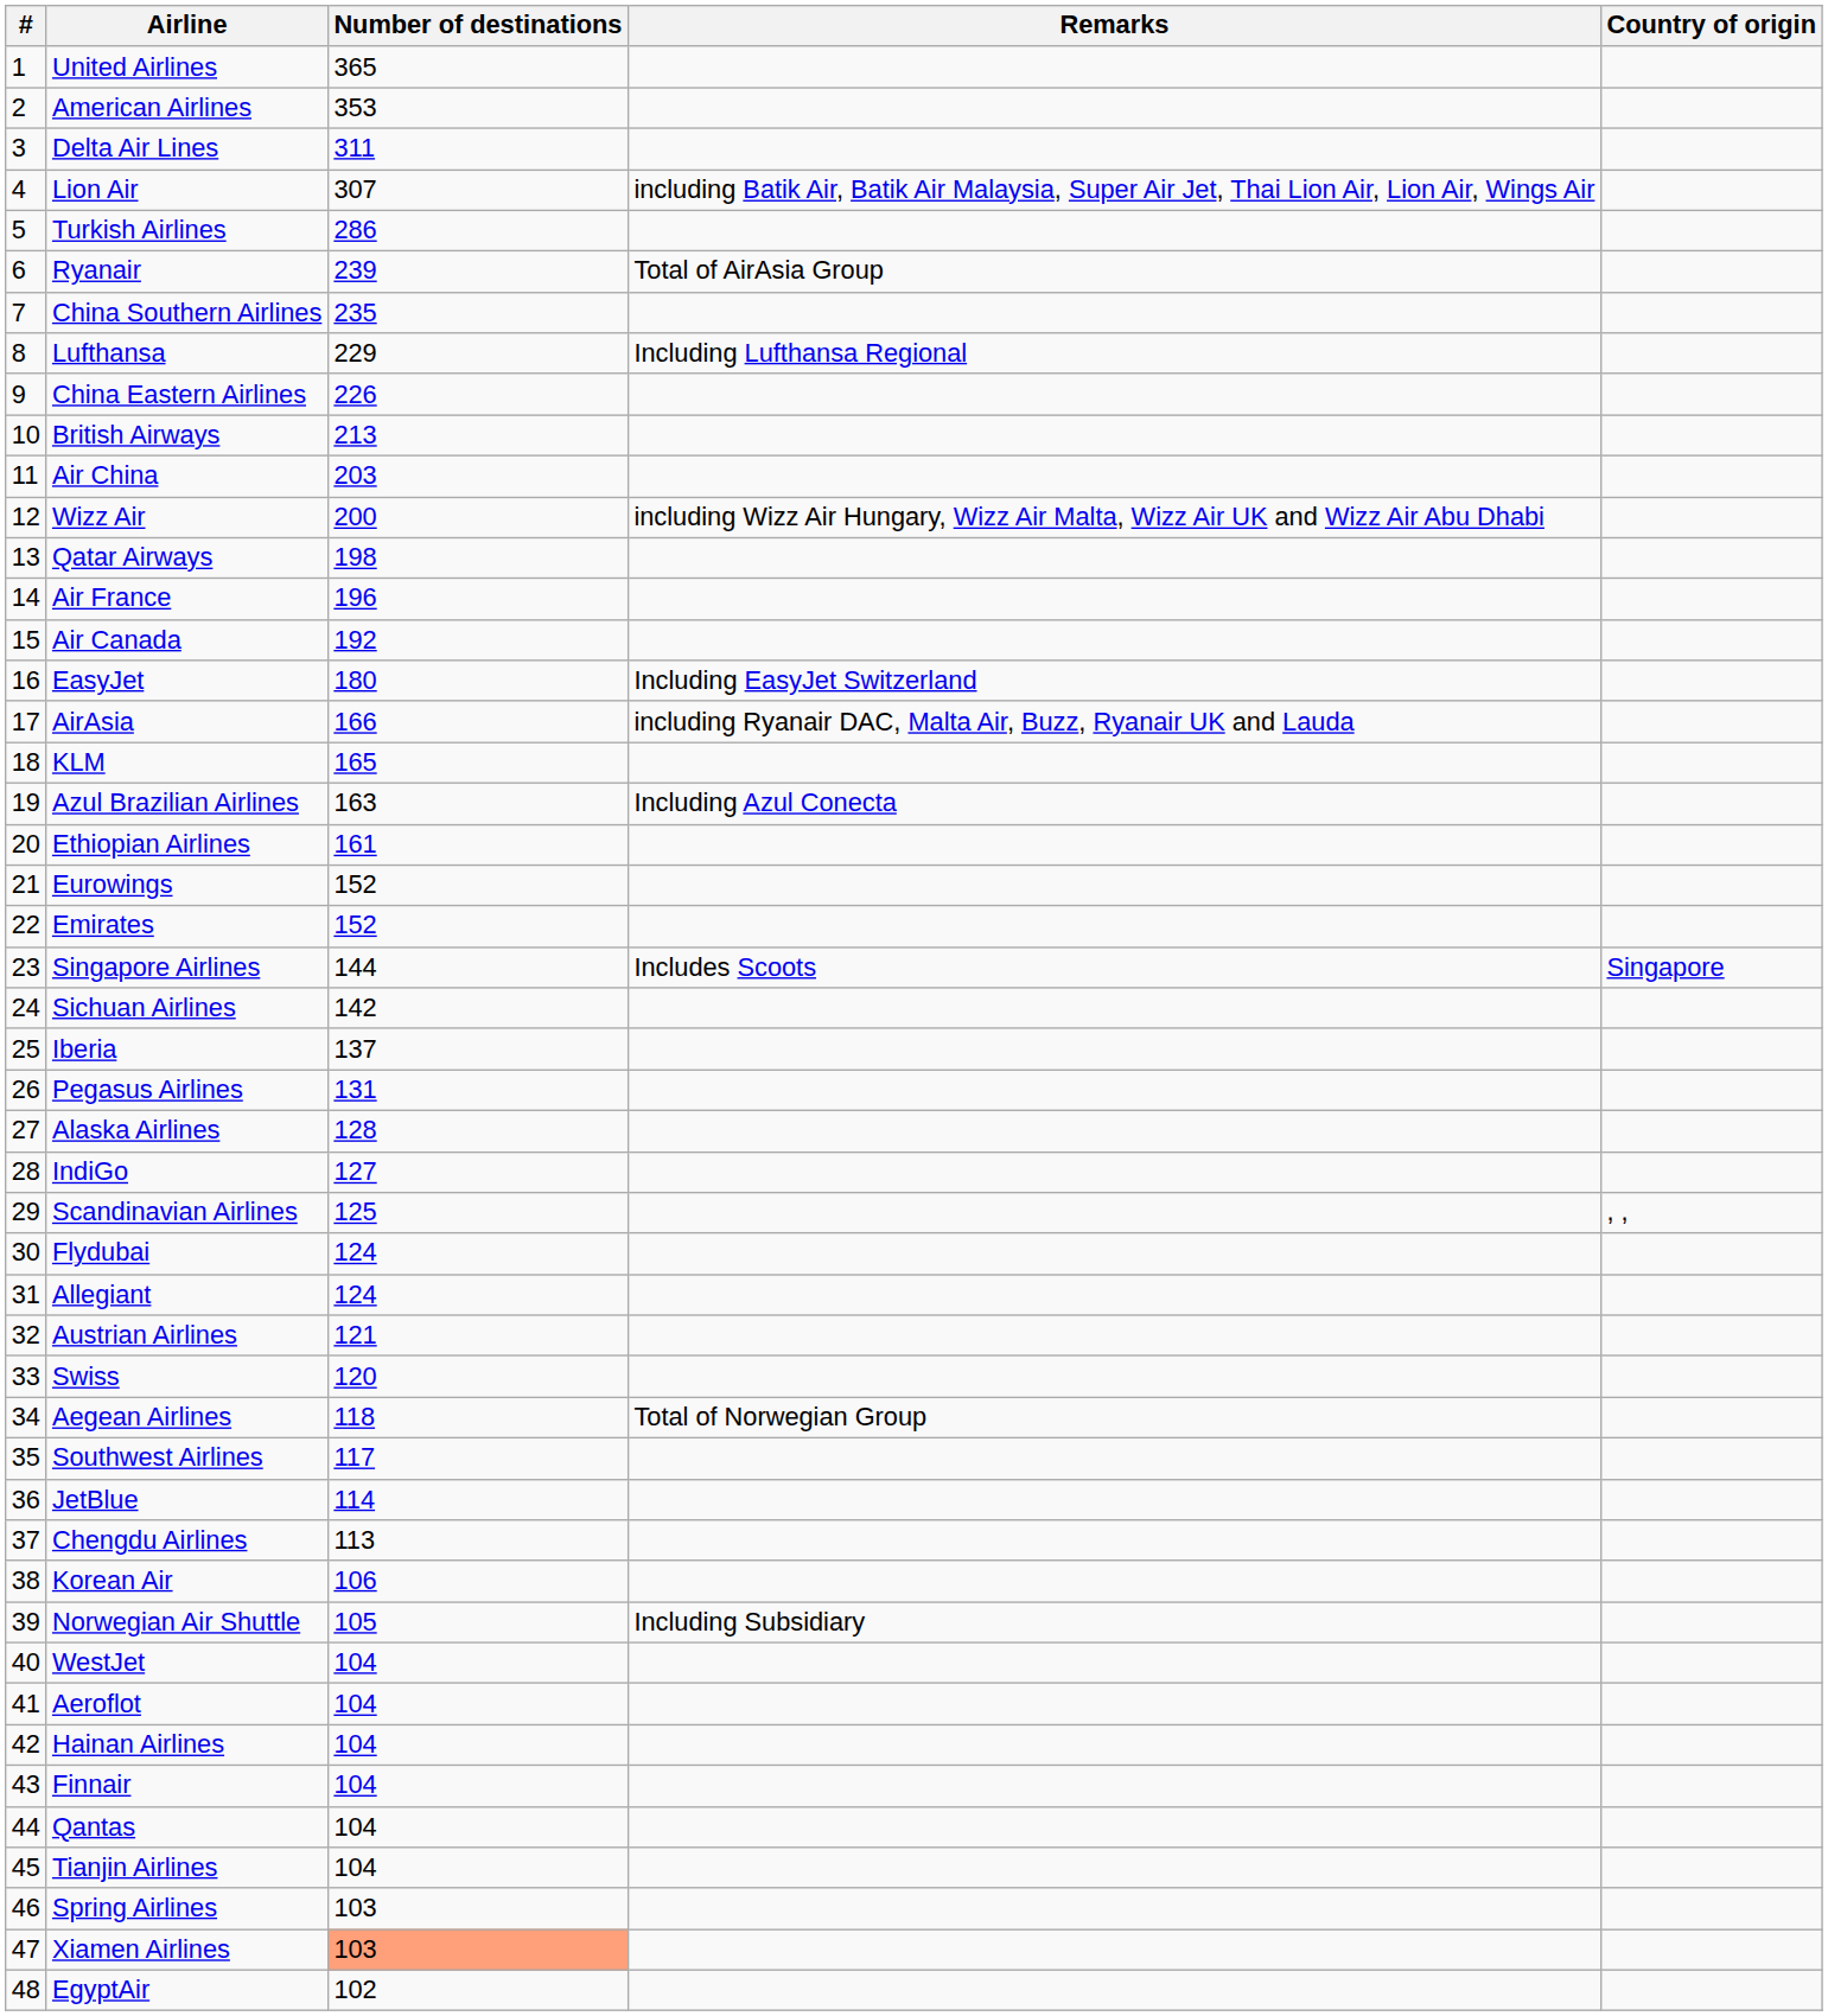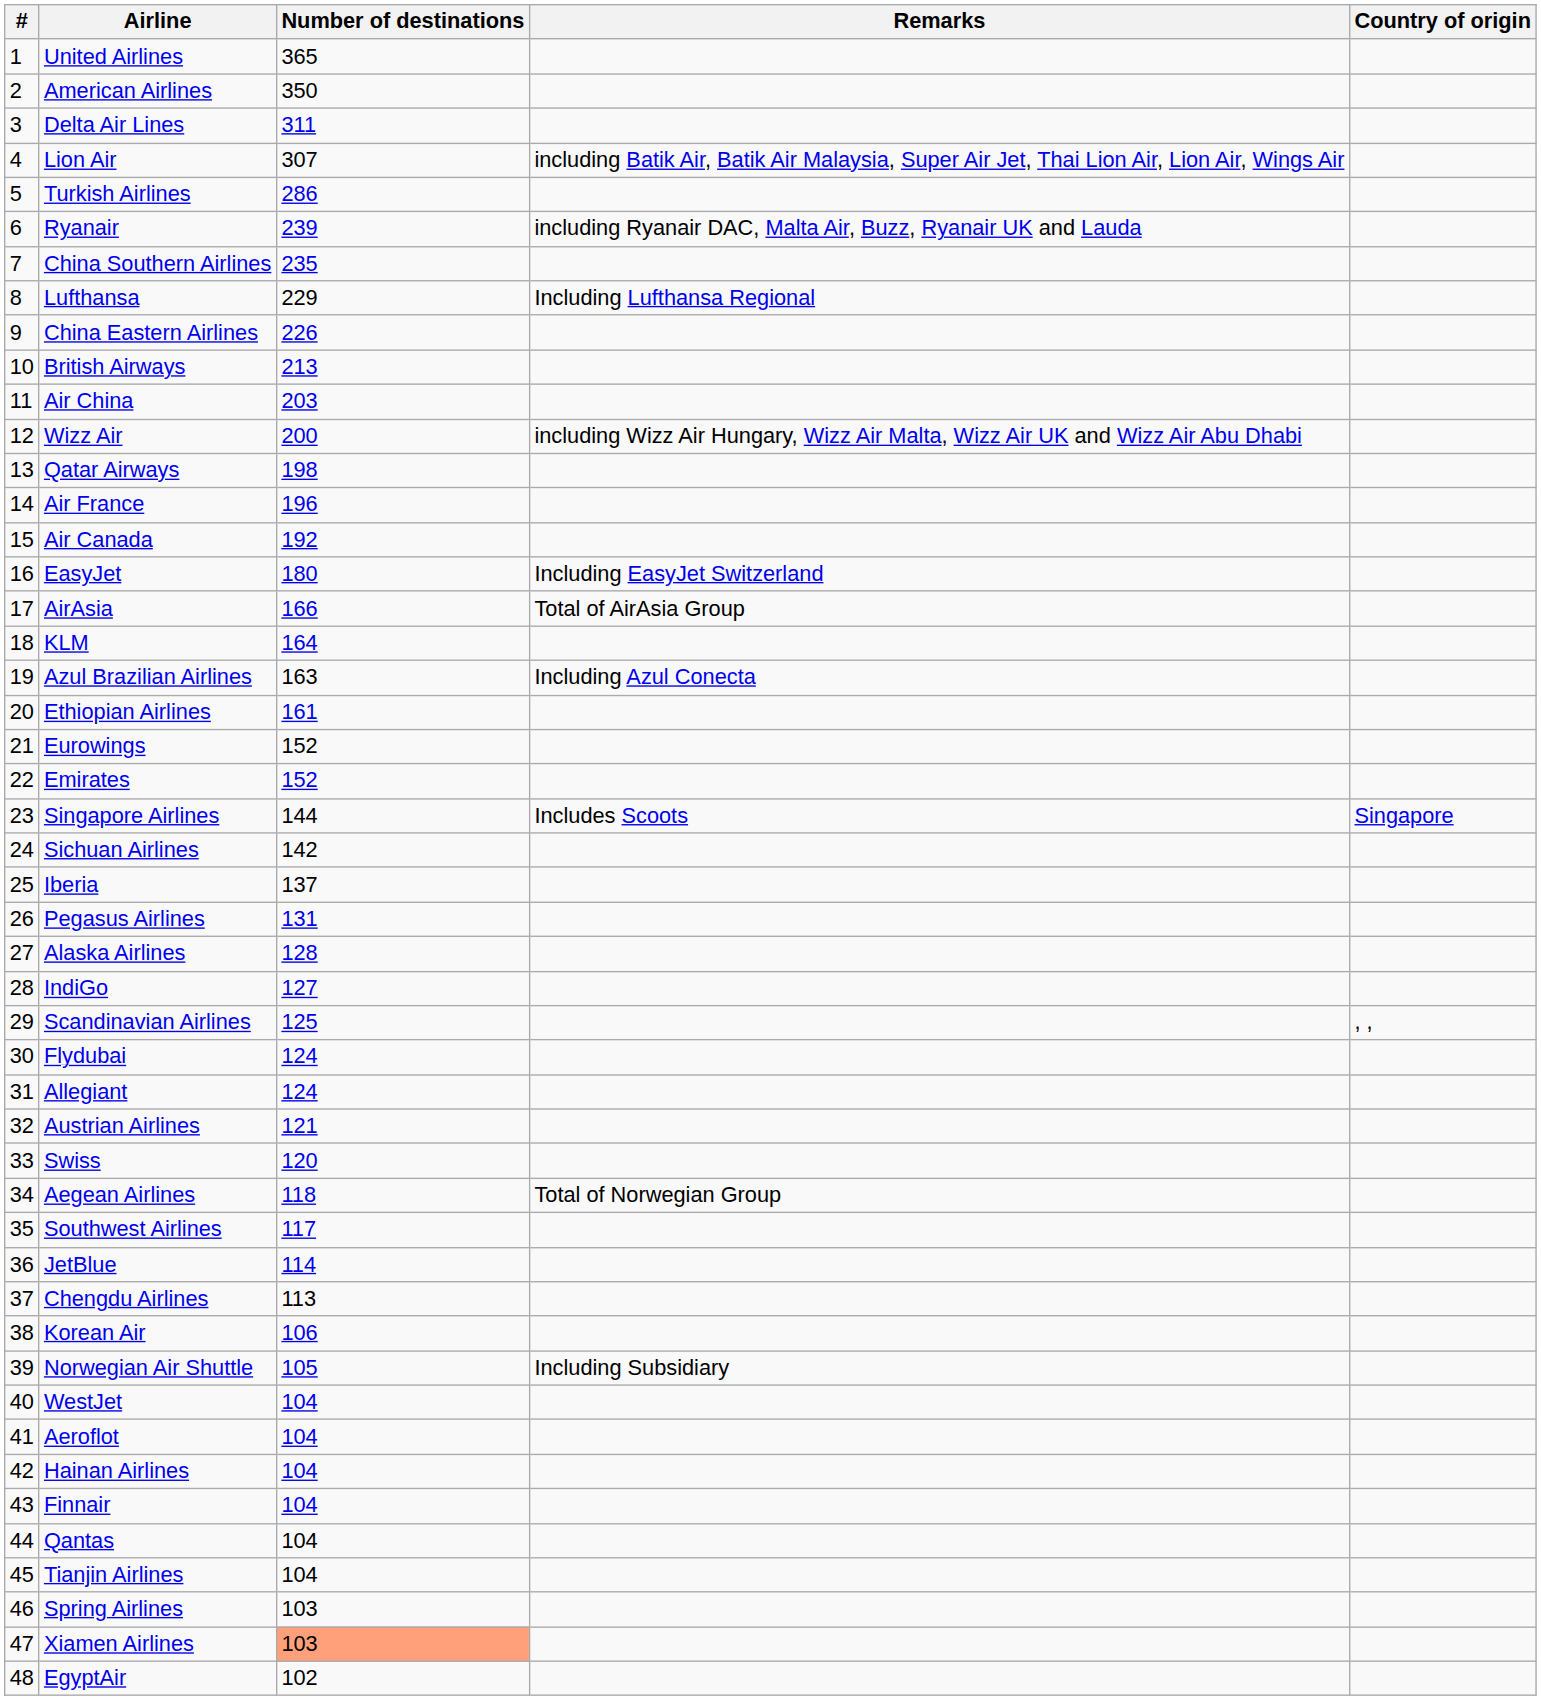American Airlines | Number of destinations: 353 -> 350
Ryanair | Remarks: Total of AirAsia Group -> including Ryanair DAC, Malta Air, Buzz, Ryanair UK and Lauda
AirAsia | Remarks: including Ryanair DAC, Malta Air, Buzz, Ryanair UK and Lauda -> Total of AirAsia Group
KLM | Number of destinations: 165 -> 164
